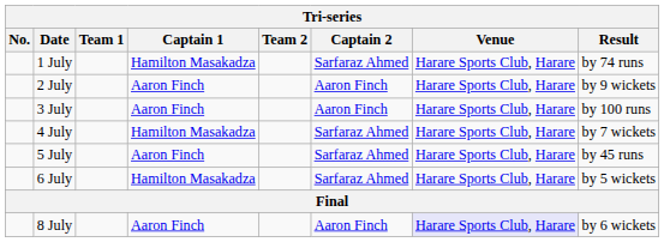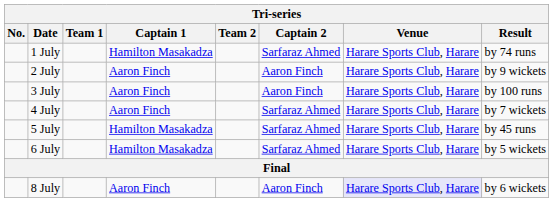4 July | Captain 1: Hamilton Masakadza -> Aaron Finch
5 July | Captain 1: Aaron Finch -> Hamilton Masakadza
